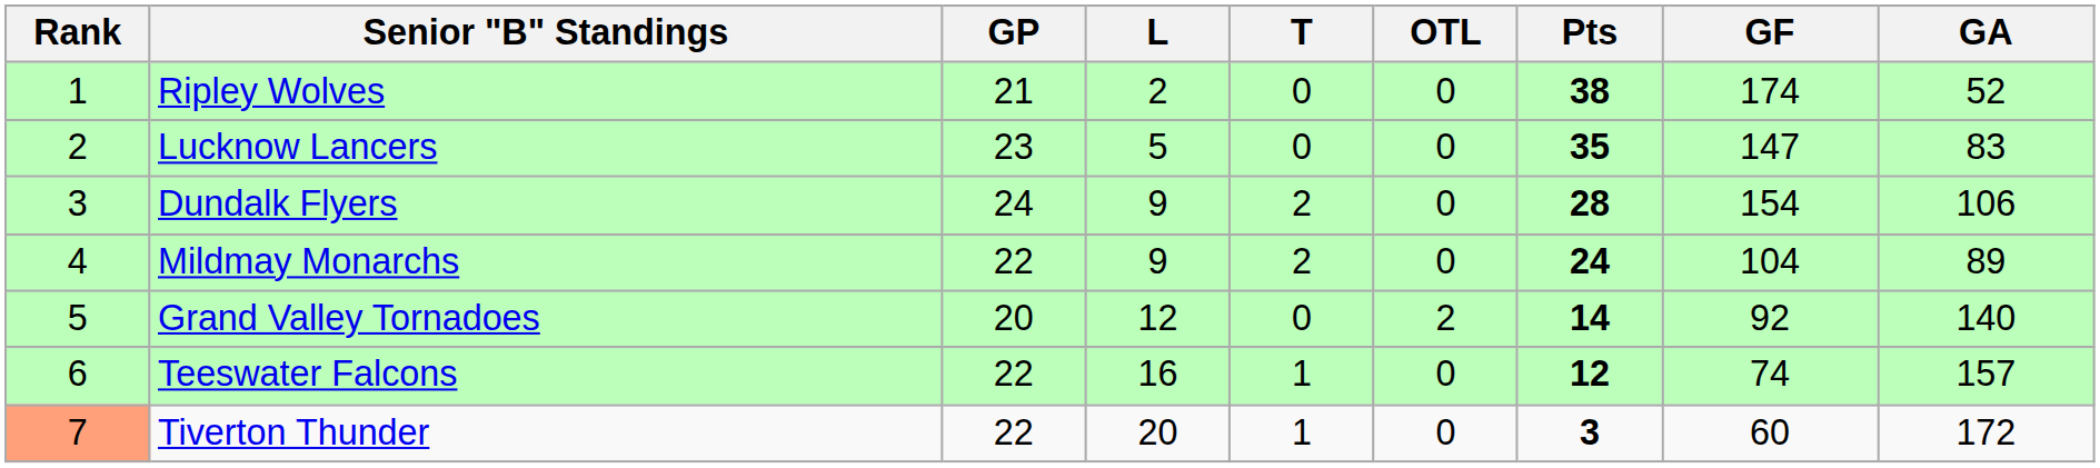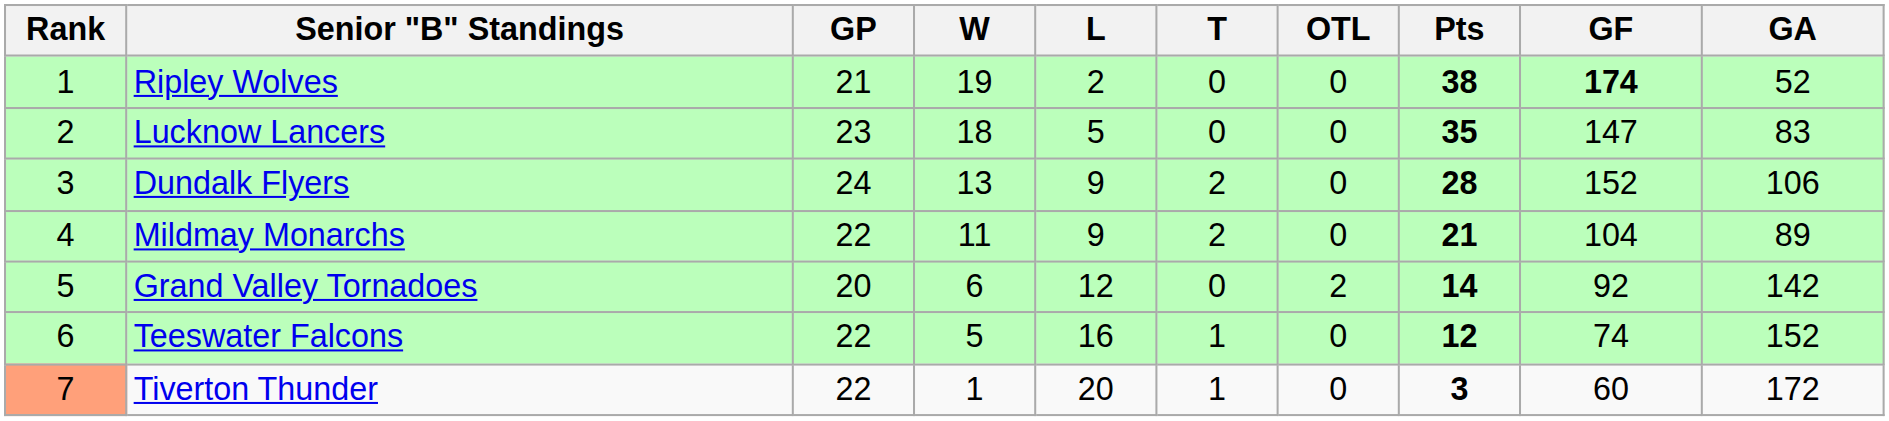+ column: W | 19 | 18 | 13 | 11 | 6 | 5 | 1
Ripley Wolves | GF: normal -> bold
Dundalk Flyers | GF: 154 -> 152
Mildmay Monarchs | Pts: 24 -> 21
Grand Valley Tornadoes | GA: 140 -> 142
Teeswater Falcons | GA: 157 -> 152
